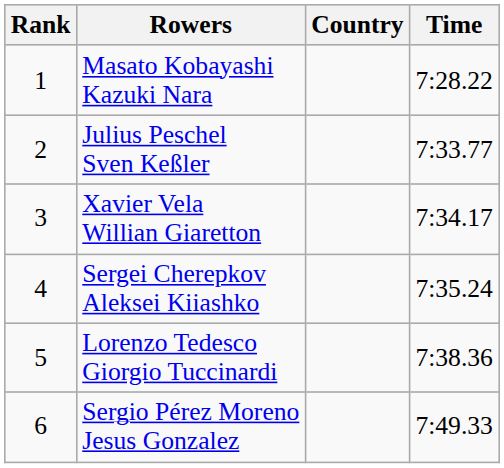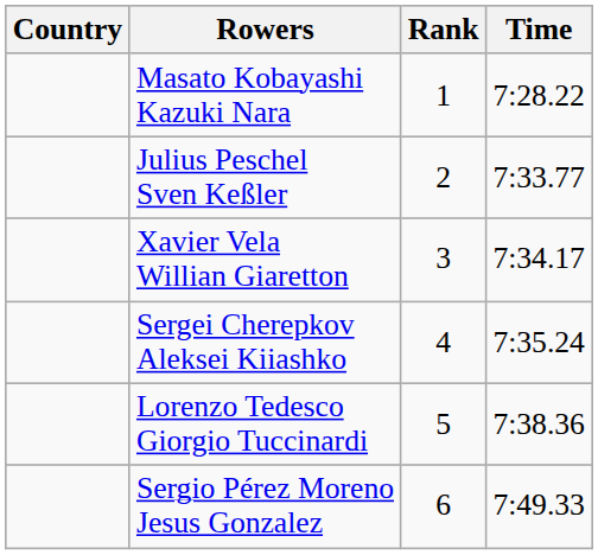columns swapped: Rank <-> Country
